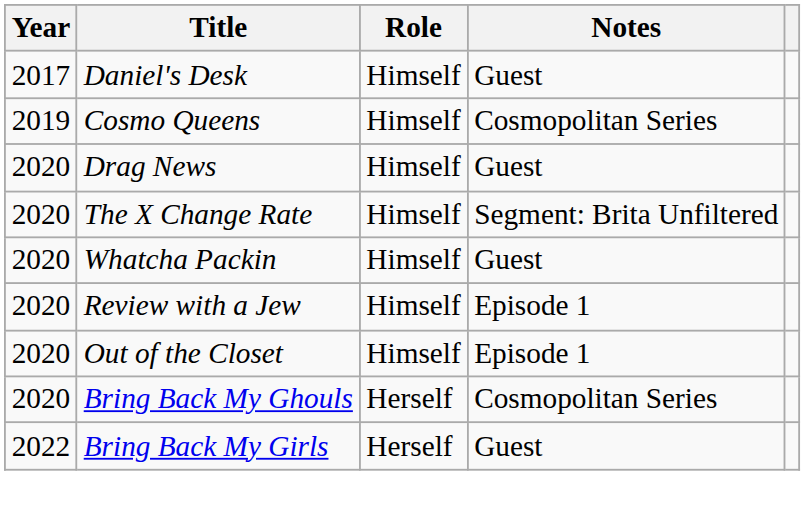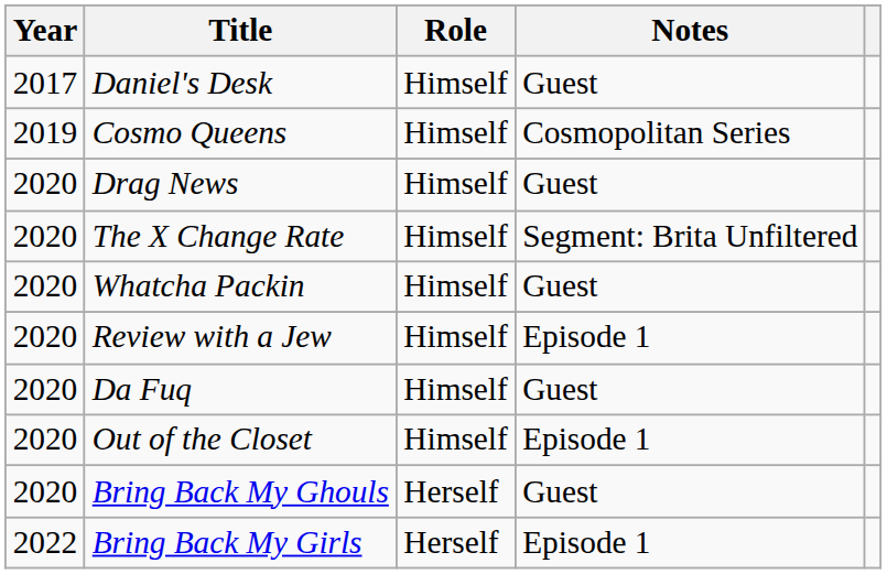+ row: 2020 | Da Fuq | Himself | Guest
Bring Back My Ghouls | Notes: Cosmopolitan Series -> Guest
Bring Back My Girls | Notes: Guest -> Episode 1
